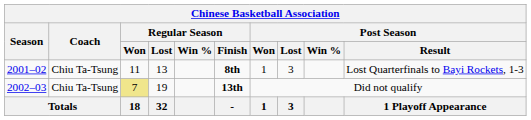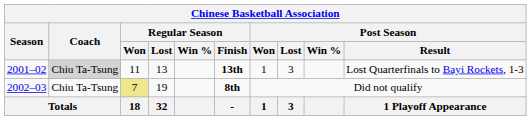2001–02 | Coach: no background -> lightgrey background
2001–02 | Regular Season / Finish: 8th -> 13th
2002–03 | Regular Season / Finish: 13th -> 8th
